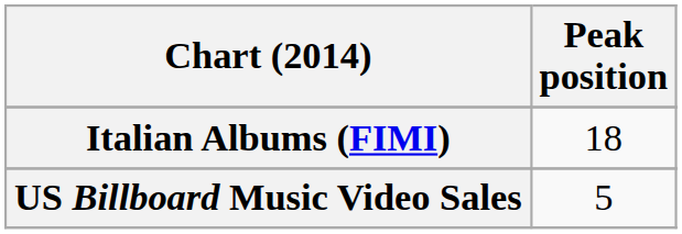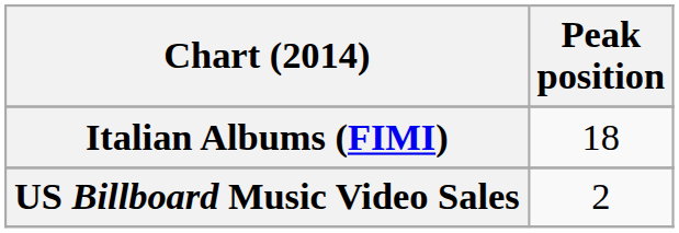US Billboard Music Video Sales | Peak position: 5 -> 2
